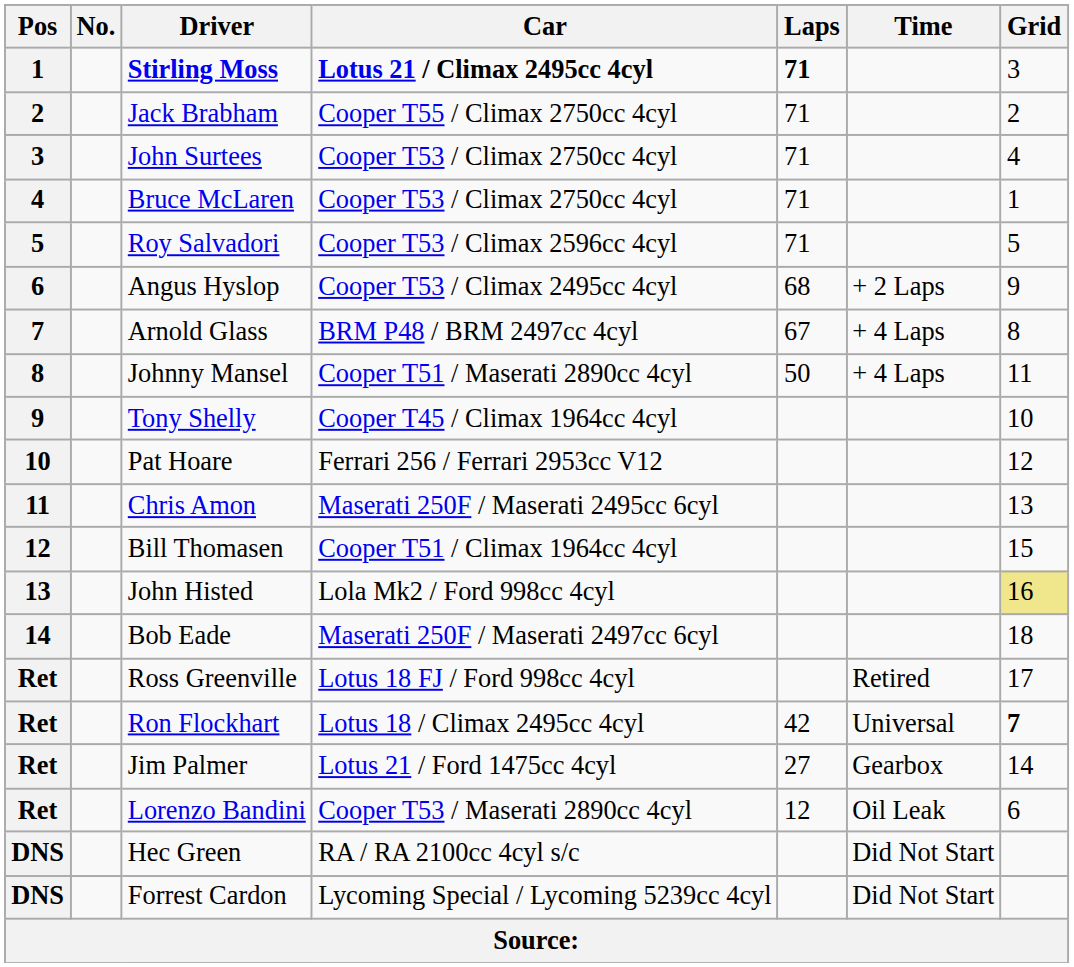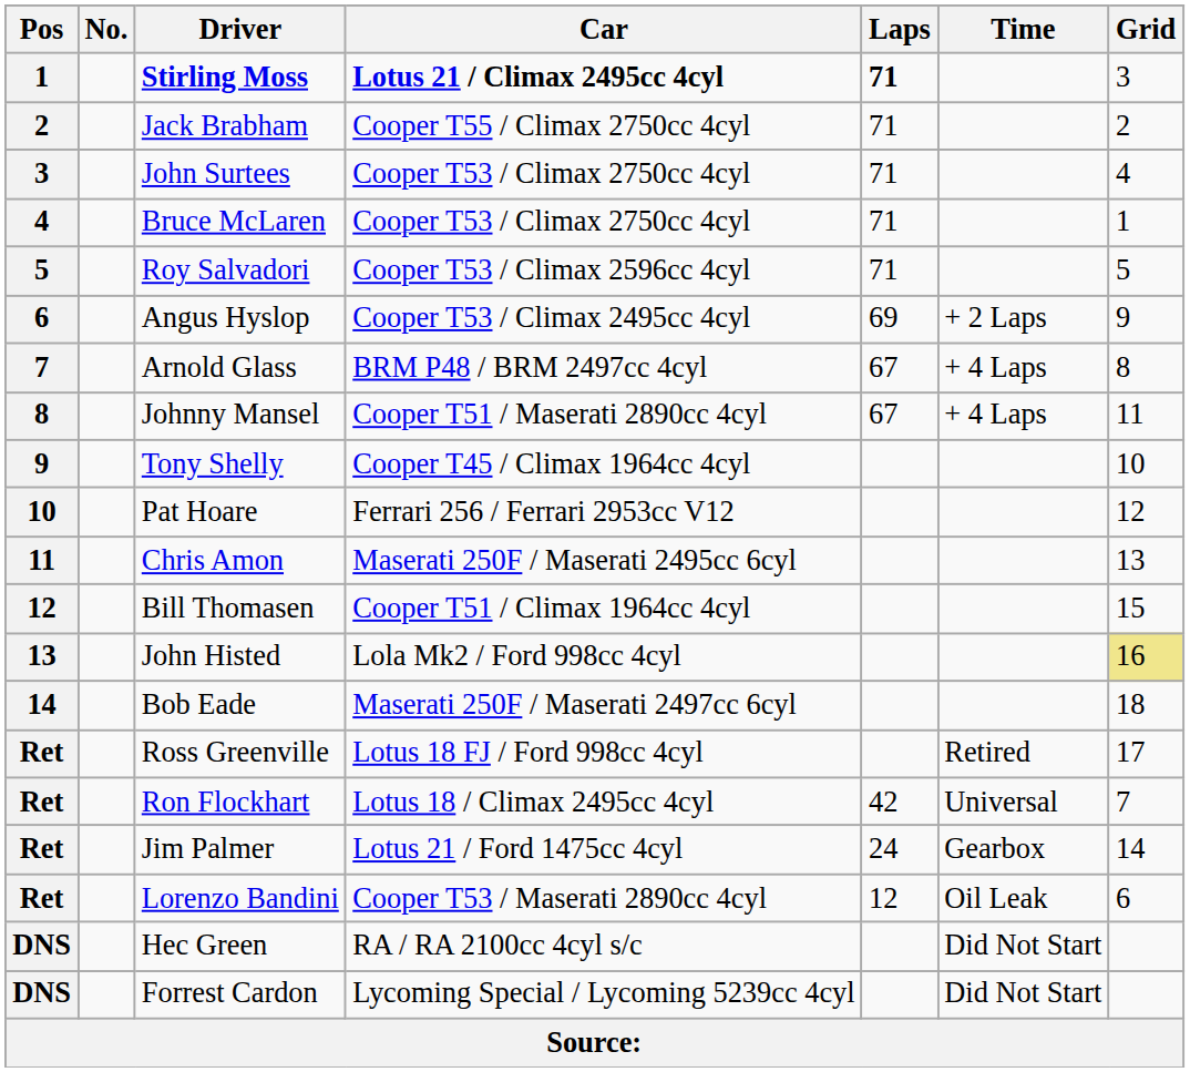Angus Hyslop | Laps: 68 -> 69
Johnny Mansel | Laps: 50 -> 67
Ron Flockhart | Grid: bold -> normal
Jim Palmer | Laps: 27 -> 24
